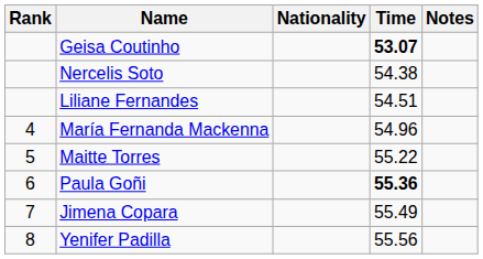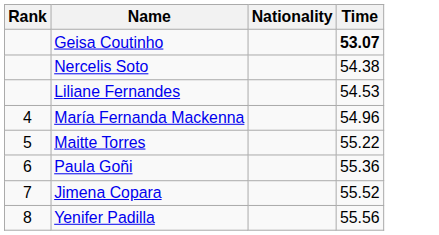- column: Notes
Liliane Fernandes | Time: 54.51 -> 54.53
Paula Goñi | Time: bold -> normal
Jimena Copara | Time: 55.49 -> 55.52
